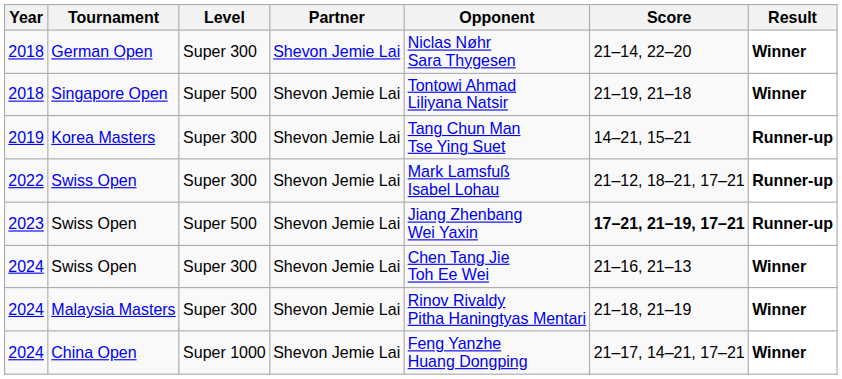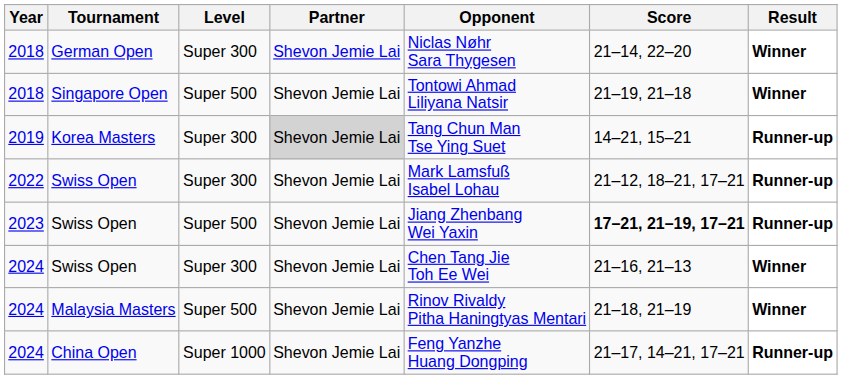Korea Masters | Partner: no background -> lightgrey background
Malaysia Masters | Level: Super 300 -> Super 500
China Open | Result: Winner -> Runner-up
